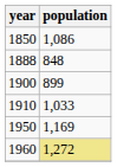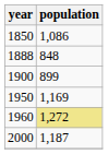- row: 1910 | 1,033
+ row: 2000 | 1,187
